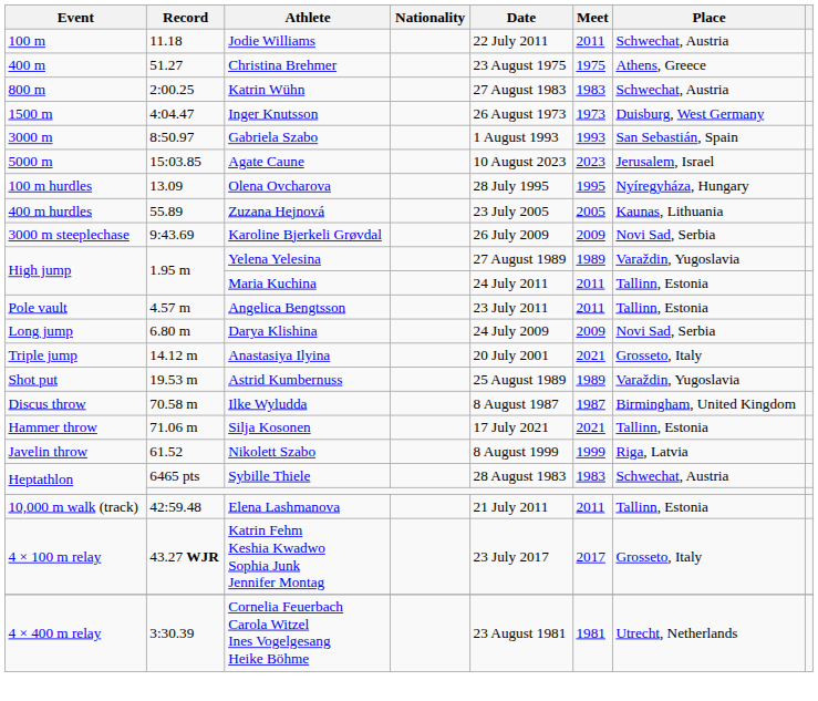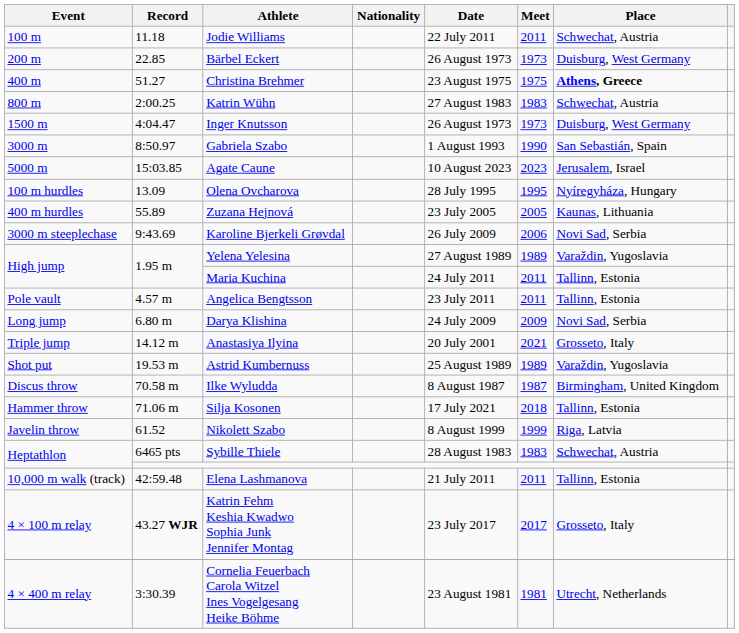+ row: 200 m | 22.85 | Bärbel Eckert | 26 August 1973 | 1973 | Duisburg, West Germany
Christina Brehmer | Place: normal -> bold
Gabriela Szabo | Meet: 1993 -> 1990
Karoline Bjerkeli Grøvdal | Meet: 2009 -> 2006
Silja Kosonen | Meet: 2021 -> 2018
